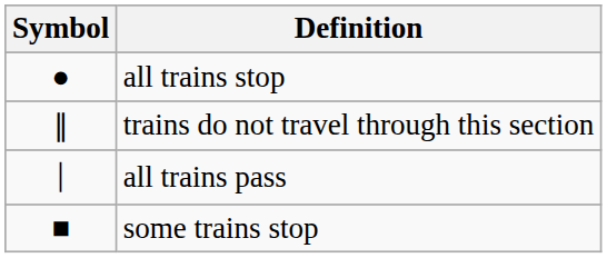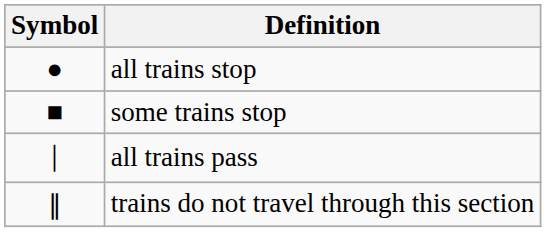rows swapped: some trains stop <-> trains do not travel through this section
